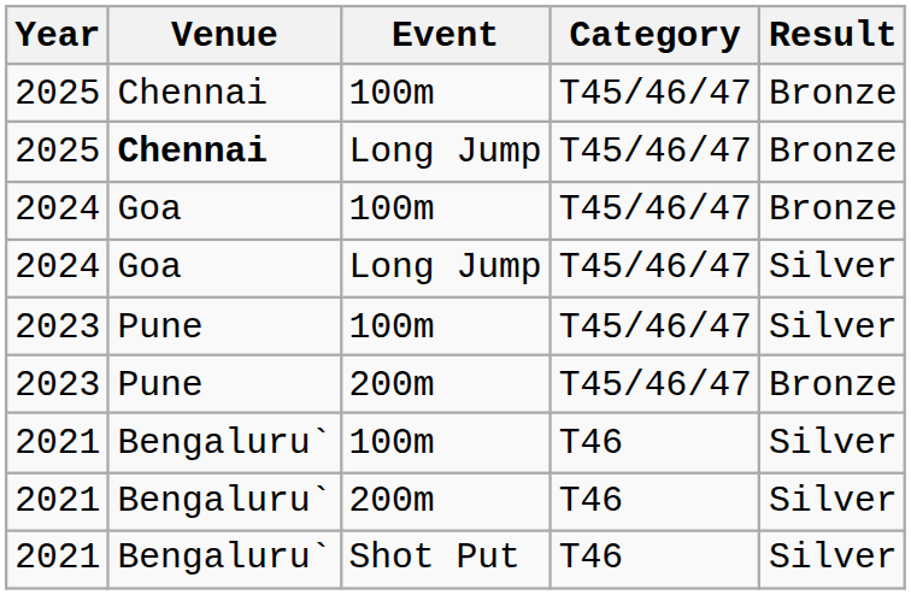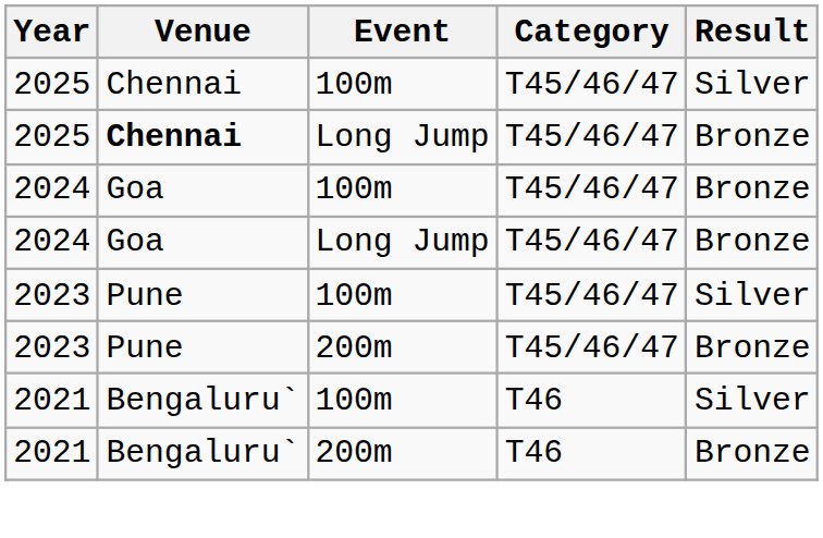2025 / 100m | Result: Bronze -> Silver
2024 / Long Jump | Result: Silver -> Bronze
2021 / 200m | Result: Silver -> Bronze
- row: 2021 | Bengaluru` | Shot Put | T46 | Silver
